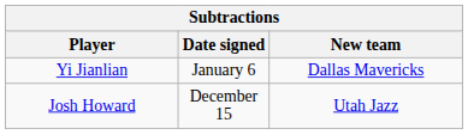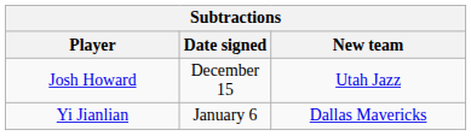rows swapped: Josh Howard <-> Yi Jianlian
